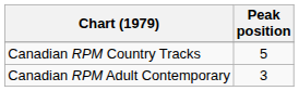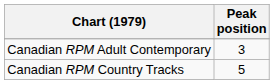rows swapped: Canadian RPM Country Tracks <-> Canadian RPM Adult Contemporary
